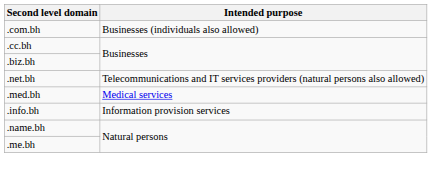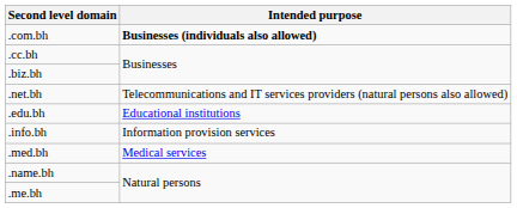.com.bh | Intended purpose: normal -> bold
+ row: .edu.bh | Educational institutions
rows swapped: .info.bh <-> .med.bh
